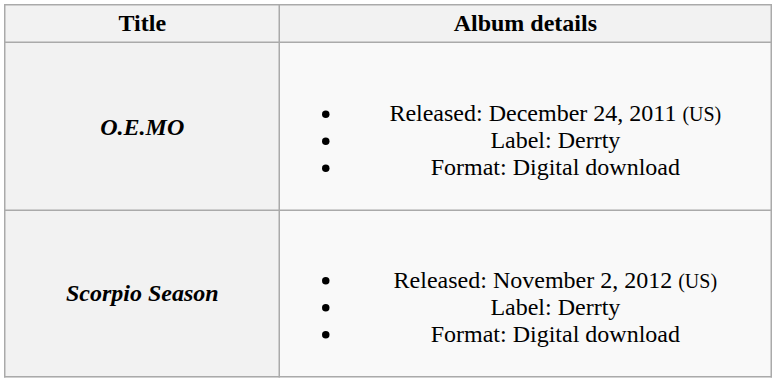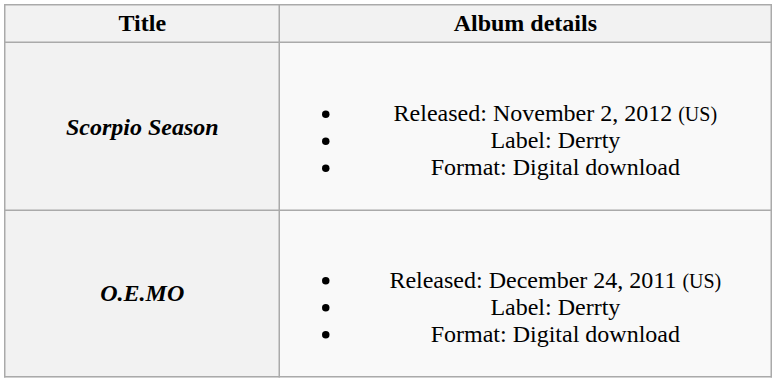rows swapped: O.E.MO <-> Scorpio Season
